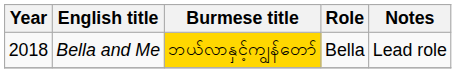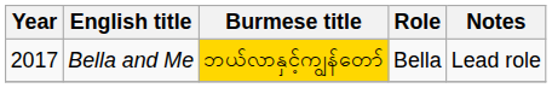Bella and Me | Year: 2018 -> 2017
